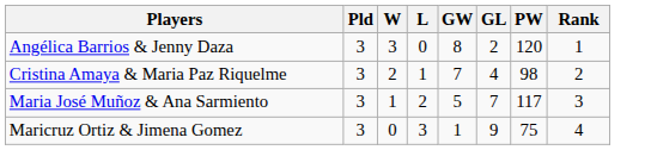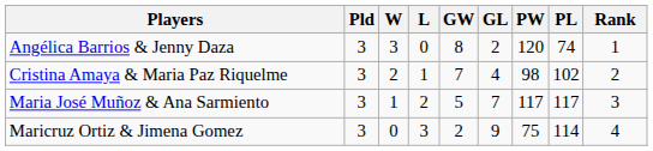+ column: PL | 74 | 102 | 117 | 114
Maricruz Ortiz & Jimena Gomez | GW: 1 -> 2
